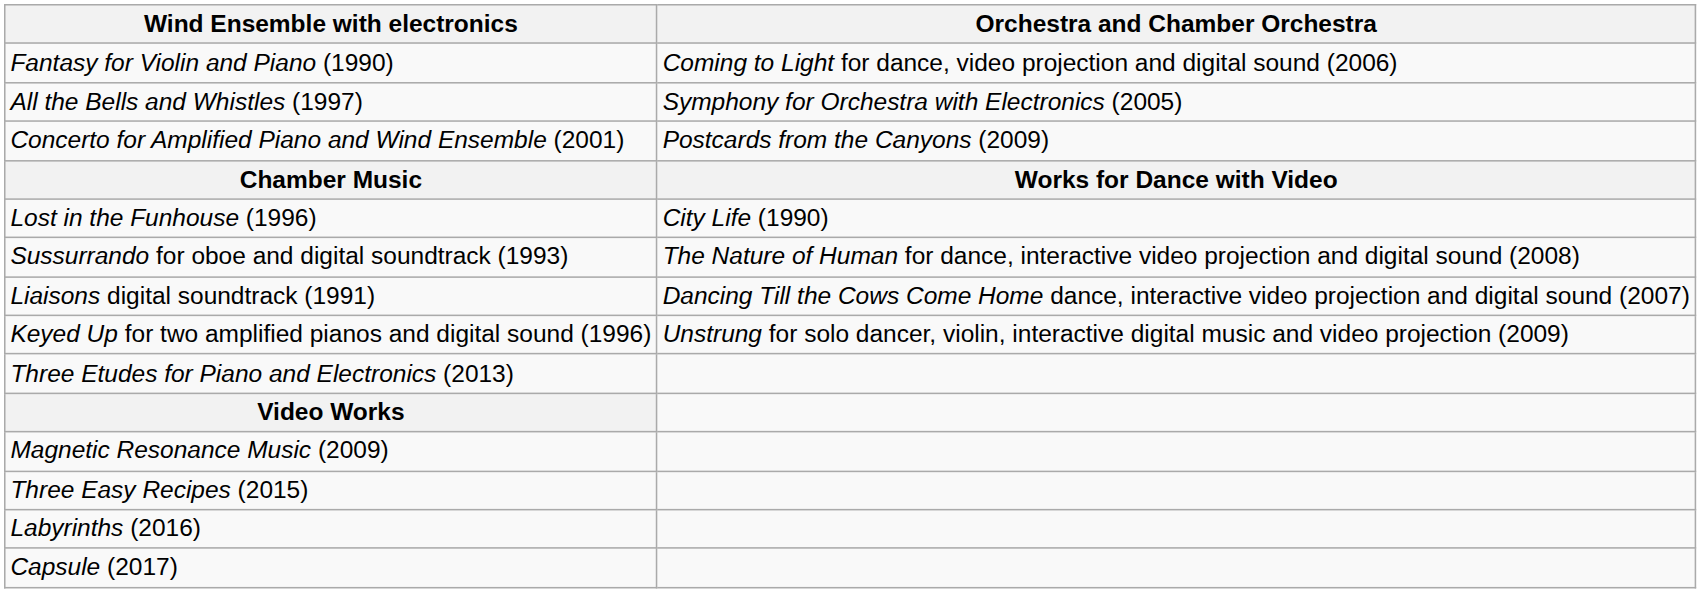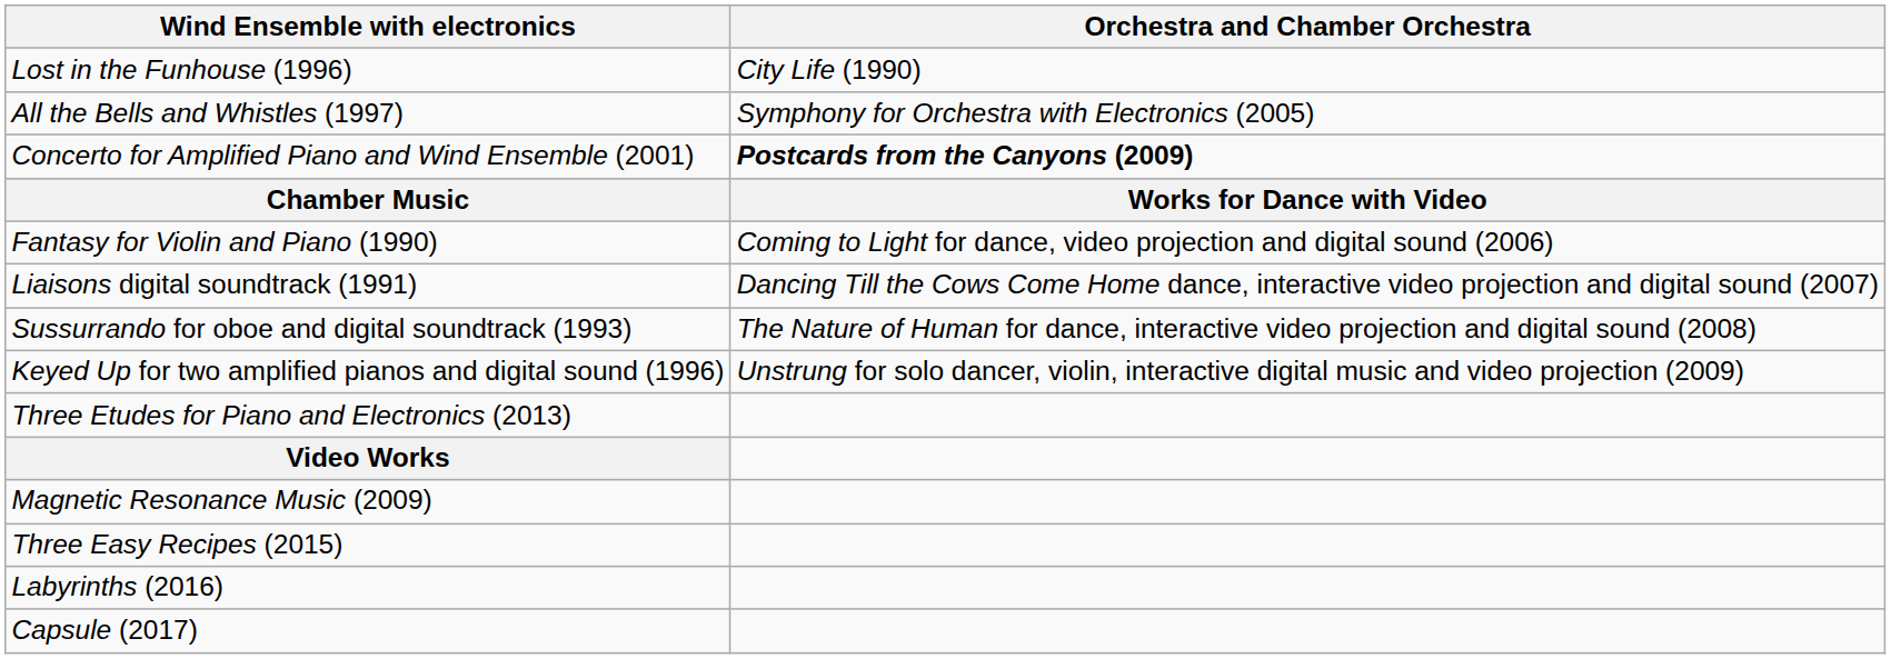rows swapped: Lost in the Funhouse (1996) <-> Fantasy for Violin and Piano (1990)
Concerto for Amplified Piano and Wind Ensemble (2001) | Orchestra and Chamber Orchestra: normal -> bold
rows swapped: Liaisons digital soundtrack (1991) <-> Sussurrando for oboe and digital soundtrack (1993)
